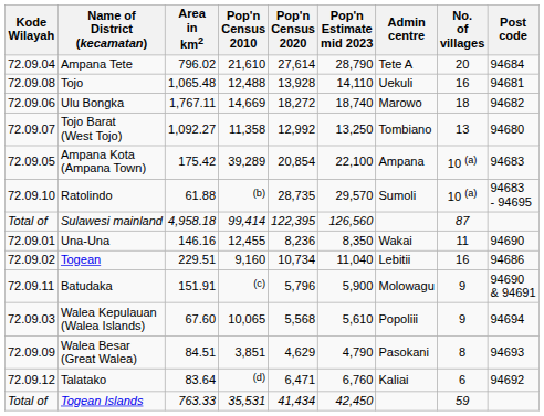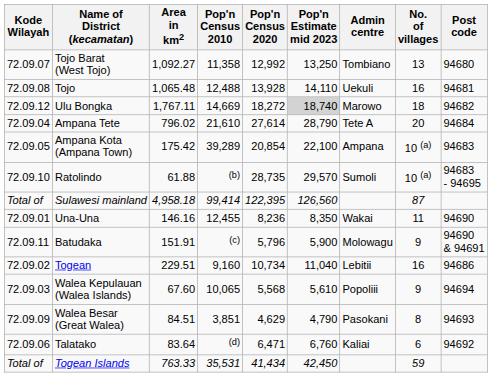rows swapped: Tojo Barat (West Tojo) <-> Ampana Tete
Ulu Bongka | Kode Wilayah: 72.09.06 -> 72.09.12
Ulu Bongka | Pop'n Estimate mid 2023: no background -> lightgrey background
rows swapped: Batudaka <-> Togean
Talatako | Kode Wilayah: 72.09.12 -> 72.09.06
